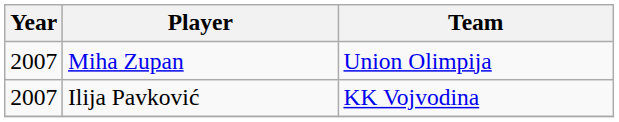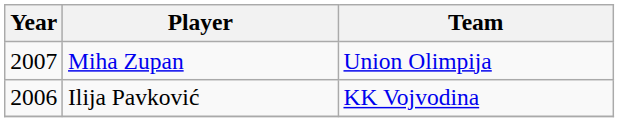Ilija Pavković | Year: 2007 -> 2006
